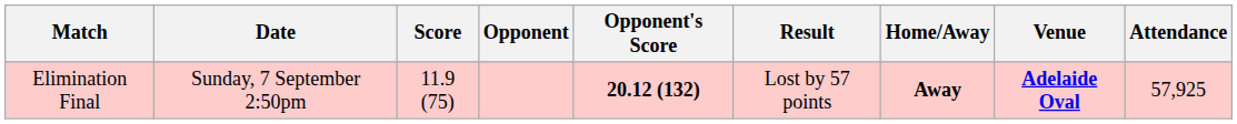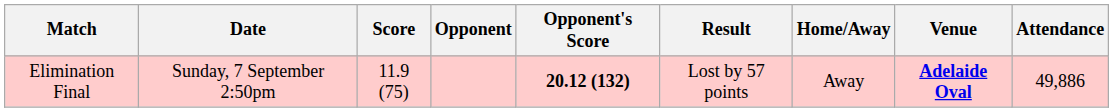Elimination Final | Home/Away: bold -> normal
Elimination Final | Attendance: 57,925 -> 49,886
